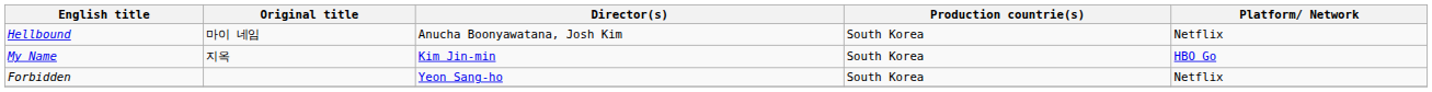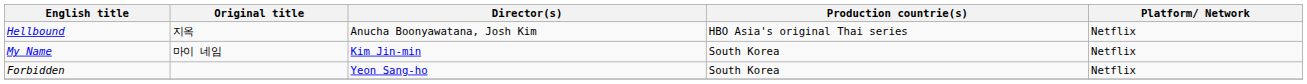Hellbound | Original title: 마이 네임 -> 지옥
Hellbound | Production countrie(s): South Korea -> HBO Asia's original Thai series
My Name | Original title: 지옥 -> 마이 네임
My Name | Platform/ Network: HBO Go -> Netflix
